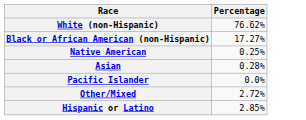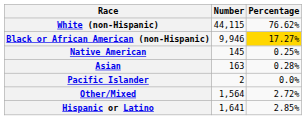+ column: Number | 44,115 | 9,946 | 145 | 163 | 2 | 1,564 | 1,641
Black or African American (non-Hispanic) | Percentage: no background -> gold background
